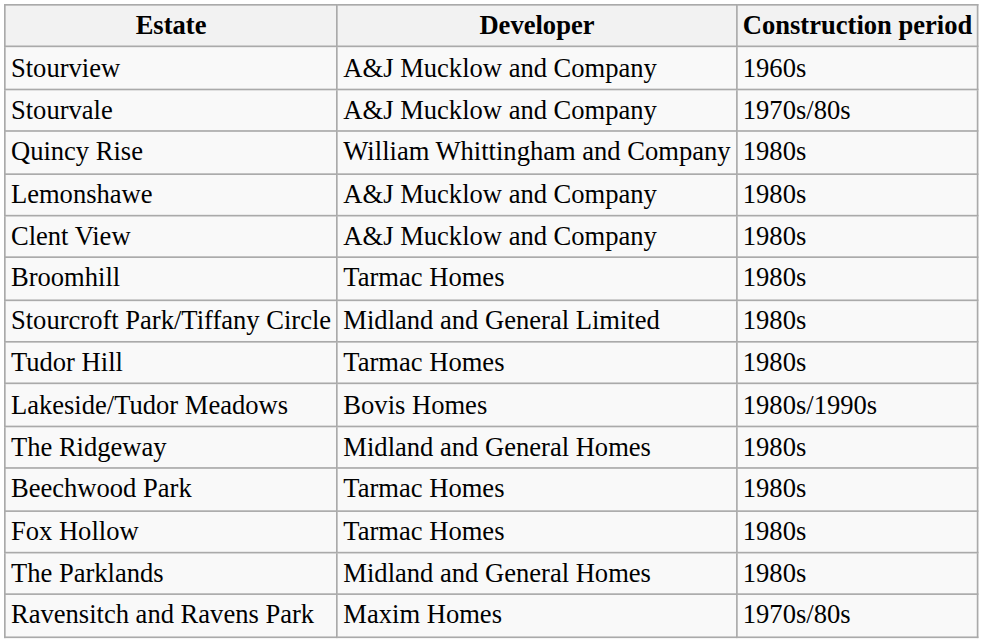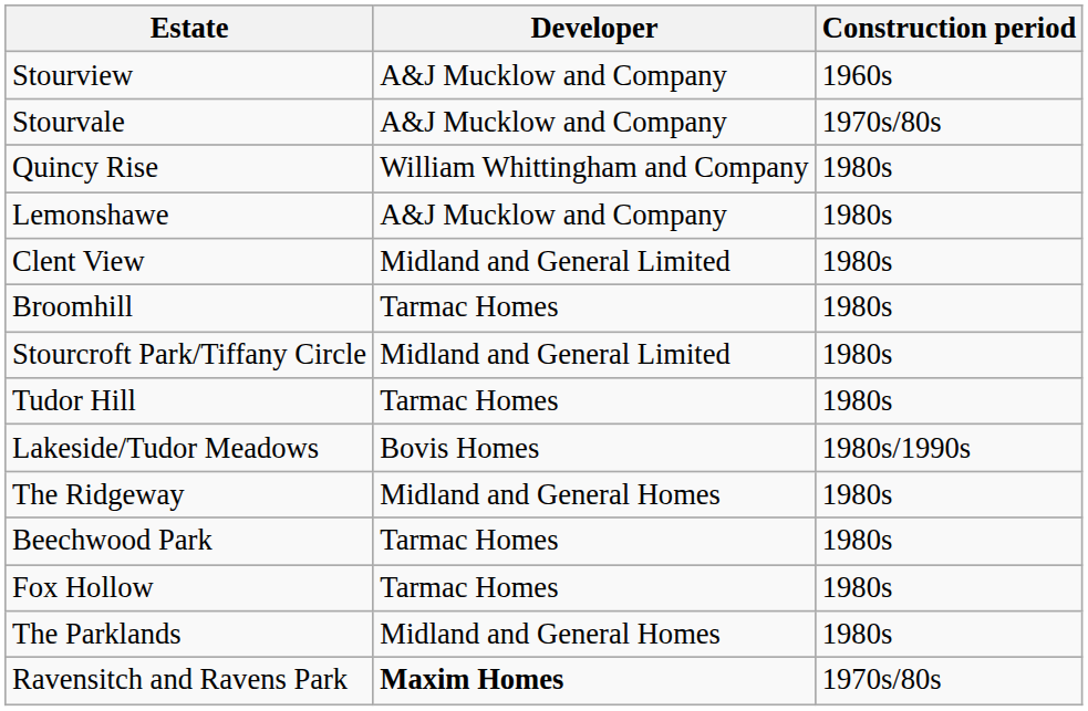Clent View | Developer: A&J Mucklow and Company -> Midland and General Limited
Ravensitch and Ravens Park | Developer: normal -> bold
